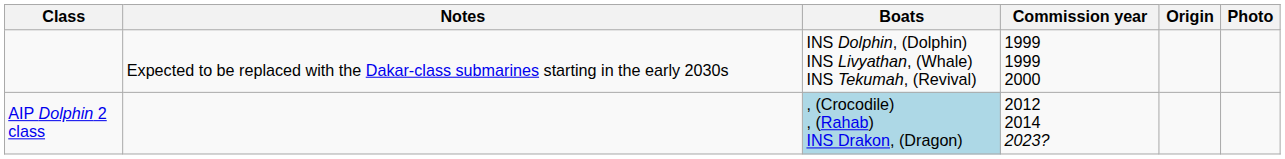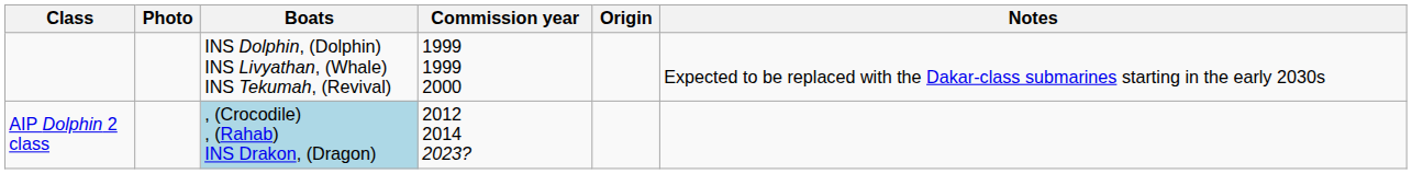columns swapped: Photo <-> Notes
